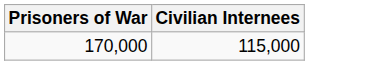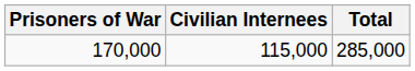+ column: Total | 285,000
